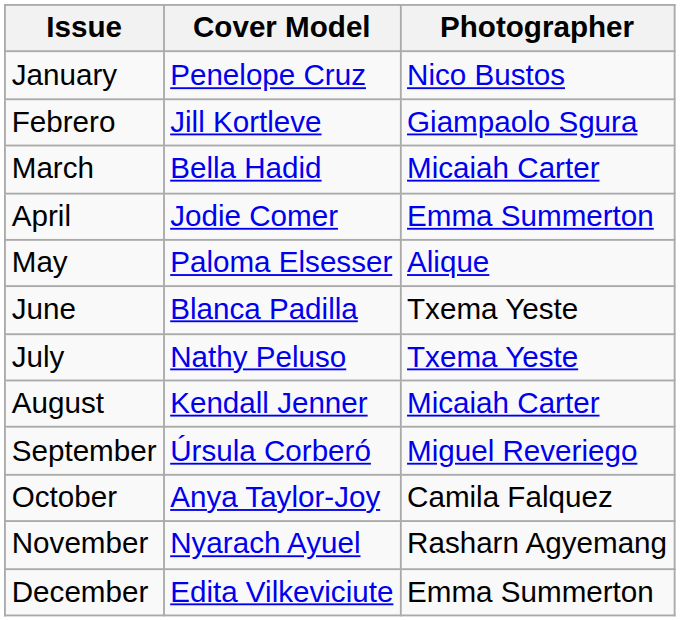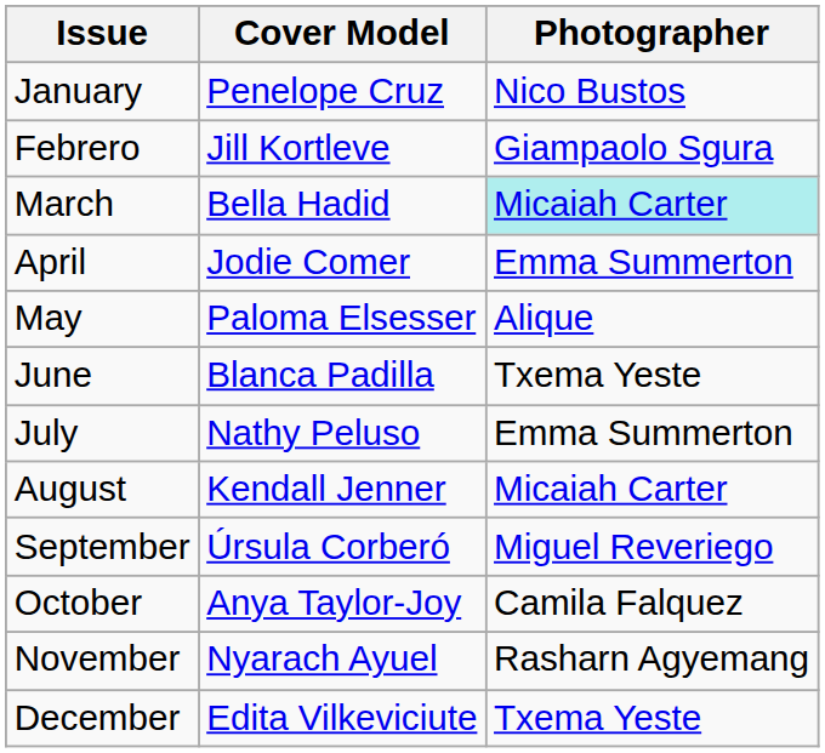March | Photographer: no background -> paleturquoise background
July | Photographer: Txema Yeste -> Emma Summerton
December | Photographer: Emma Summerton -> Txema Yeste
